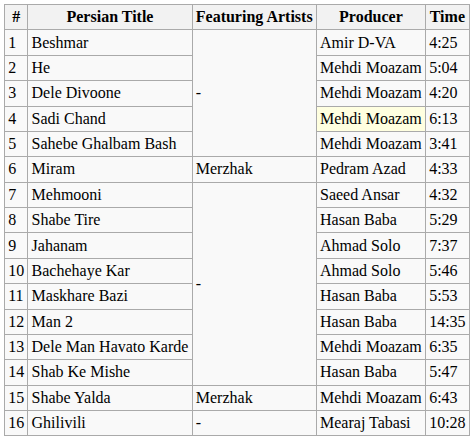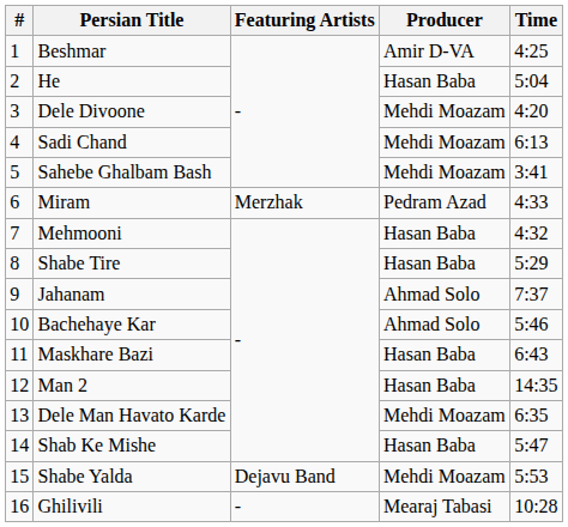He | Producer: Mehdi Moazam -> Hasan Baba
Sadi Chand | Producer: lightyellow background -> no background
Mehmooni | Producer: Saeed Ansar -> Hasan Baba
Maskhare Bazi | Time: 5:53 -> 6:43
Shabe Yalda | Featuring Artists: Merzhak -> Dejavu Band
Shabe Yalda | Time: 6:43 -> 5:53
